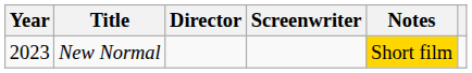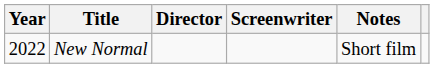New Normal | Year: 2023 -> 2022
New Normal | Notes: gold background -> no background
